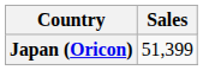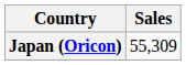Japan (Oricon) | Sales: 51,399 -> 55,309
